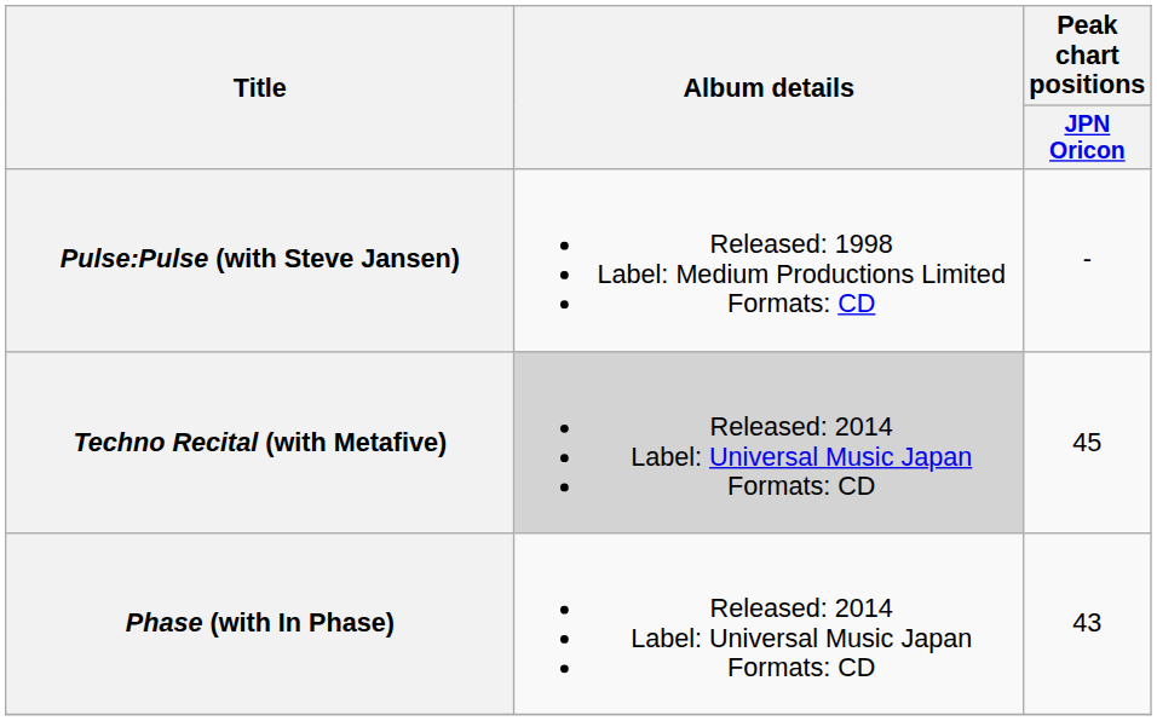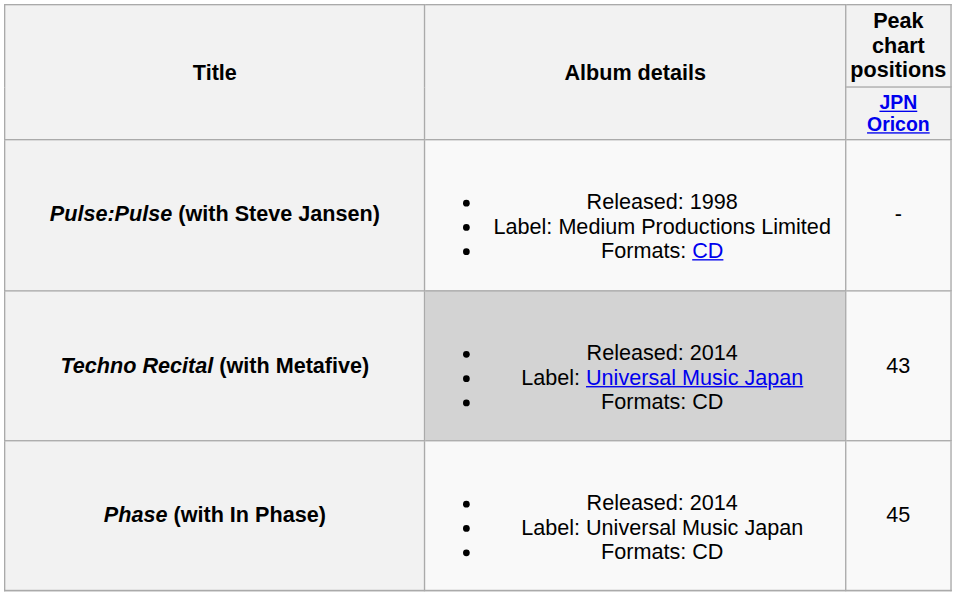Techno Recital (with Metafive) | Peak chart positions / JPN Oricon: 45 -> 43
Phase (with In Phase) | Peak chart positions / JPN Oricon: 43 -> 45
